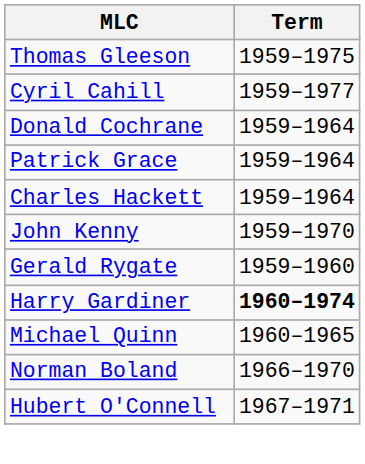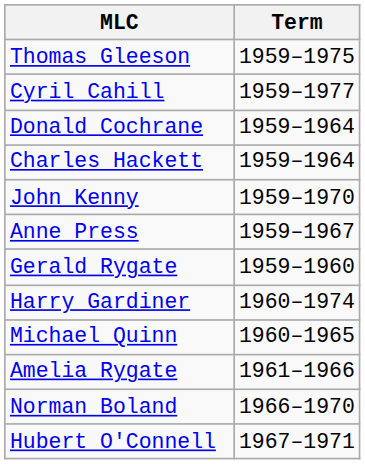- row: Patrick Grace | 1959–1964
+ row: Anne Press | 1959–1967
Harry Gardiner | Term: bold -> normal
+ row: Amelia Rygate | 1961–1966
